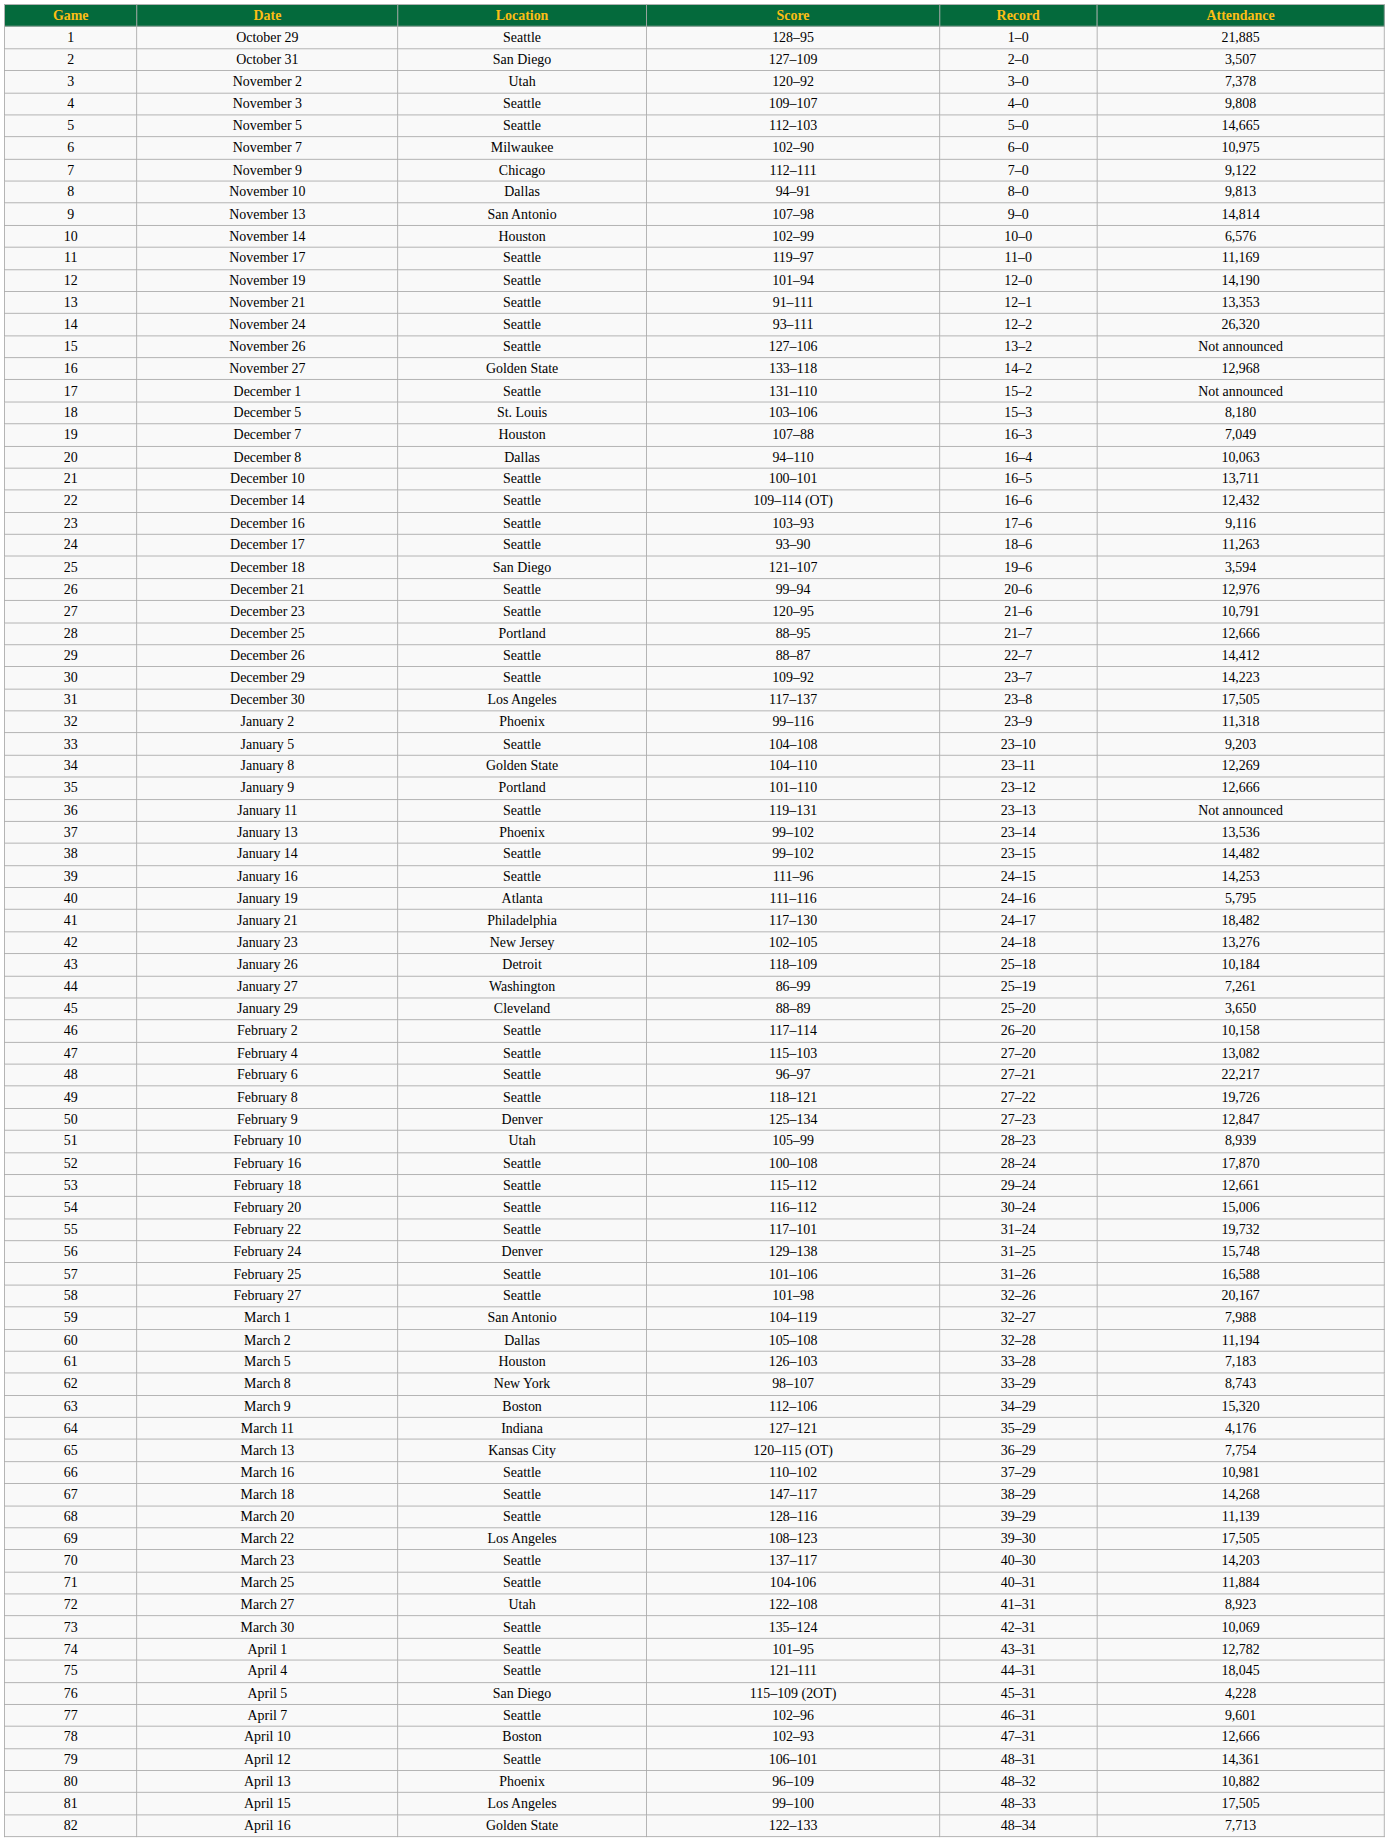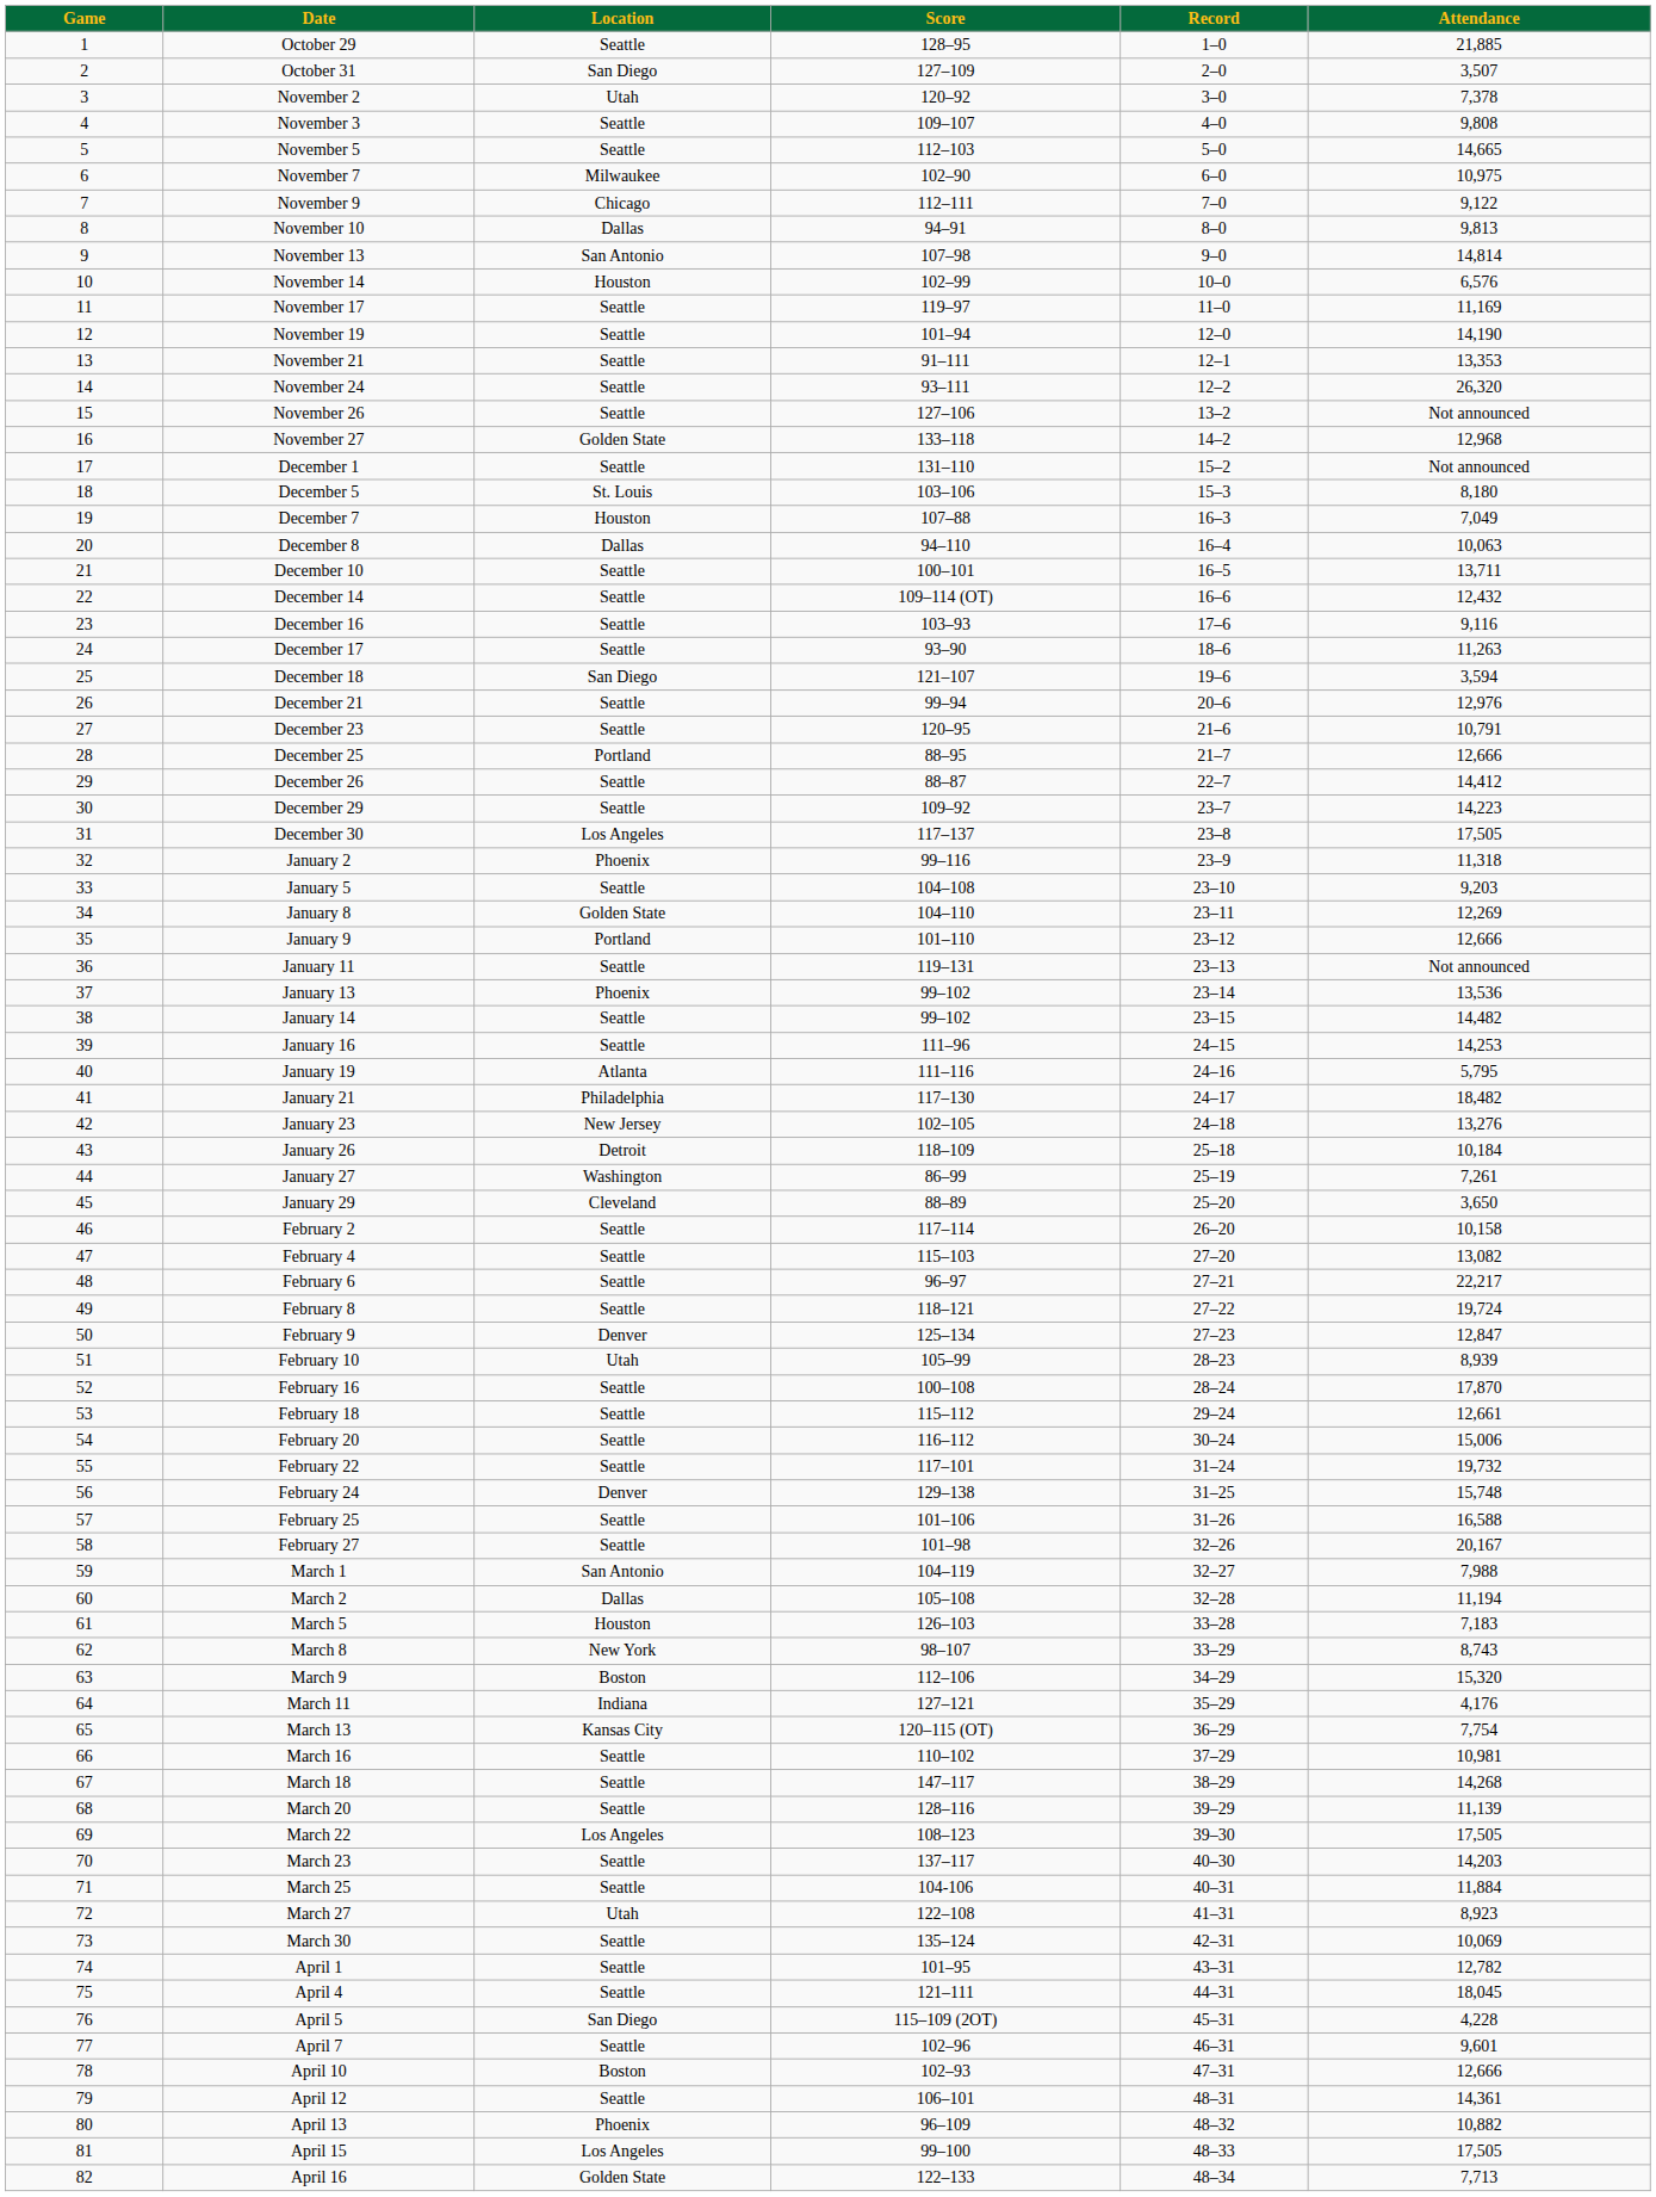February 8 | Attendance: 19,726 -> 19,724
